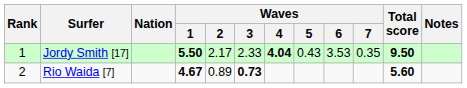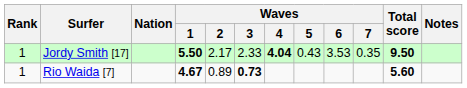Rio Waida [7] | Rank: 2 -> 1
